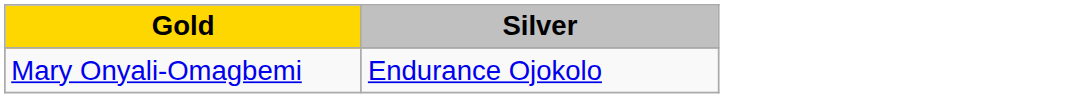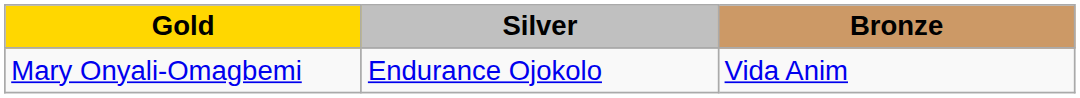+ column: Bronze | Vida Anim
